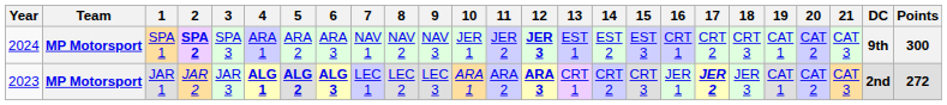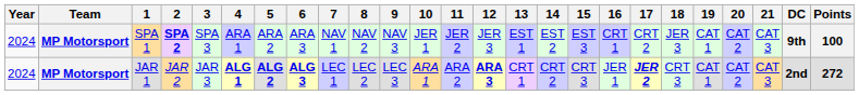SPA 1 | 12: bold -> normal
SPA 1 | 18: CRT 3 -> JER 3
SPA 1 | Points: 300 -> 100
JAR 1 | Year: 2023 -> 2024
JAR 1 | 18: JER 3 -> CRT 3
